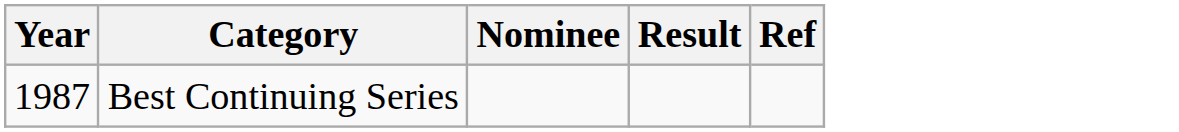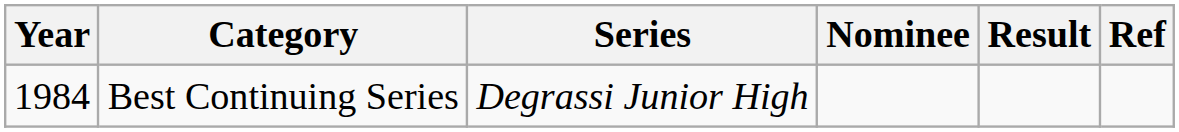+ column: Series | Degrassi Junior High
Best Continuing Series | Year: 1987 -> 1984
